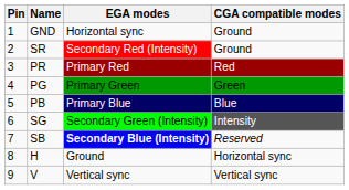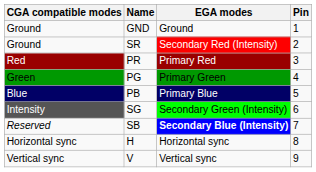columns swapped: Pin <-> CGA compatible modes
GND | EGA modes: Horizontal sync -> Ground
H | EGA modes: Ground -> Horizontal sync
